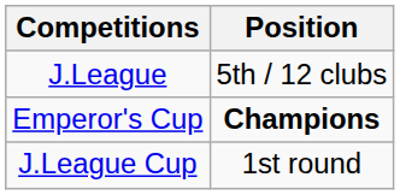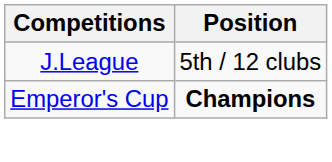- row: J.League Cup | 1st round
